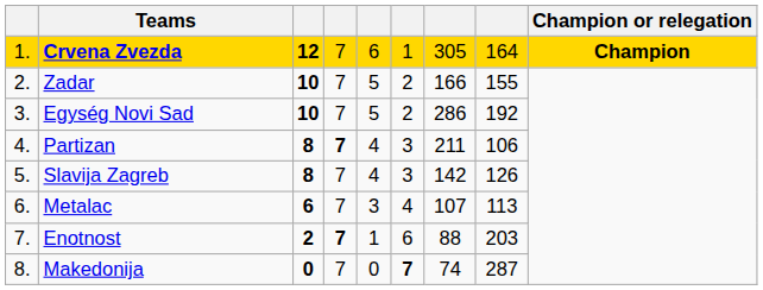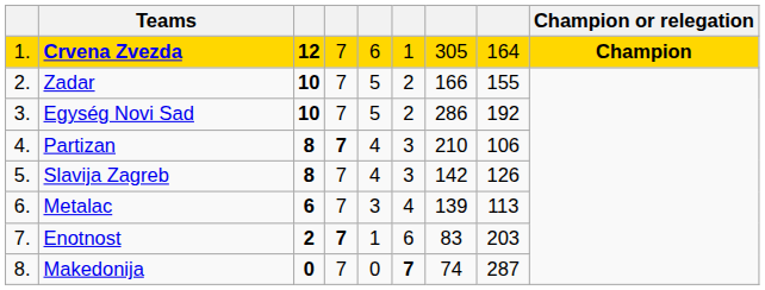Partizan | column 7: 211 -> 210
Metalac | column 7: 107 -> 139
Enotnost | column 7: 88 -> 83
